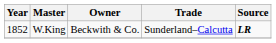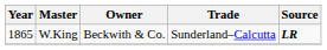W.King | Year: 1852 -> 1865
